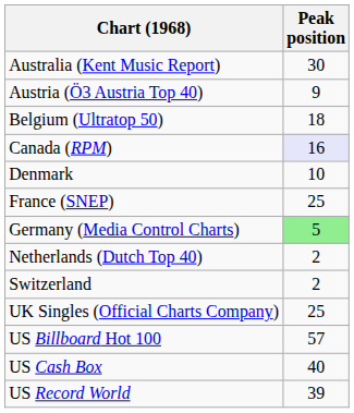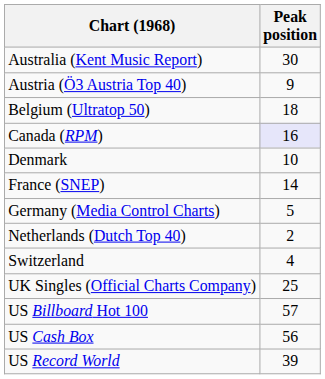France (SNEP) | Peak position: 25 -> 14
Germany (Media Control Charts) | Peak position: lightgreen background -> no background
Switzerland | Peak position: 2 -> 4
US Cash Box | Peak position: 40 -> 56
